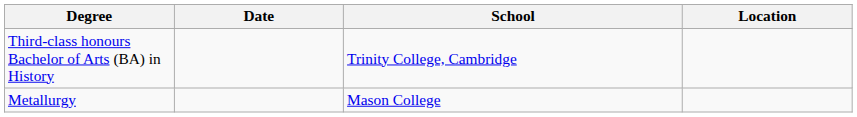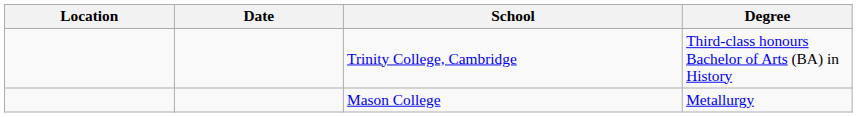columns swapped: Location <-> Degree
